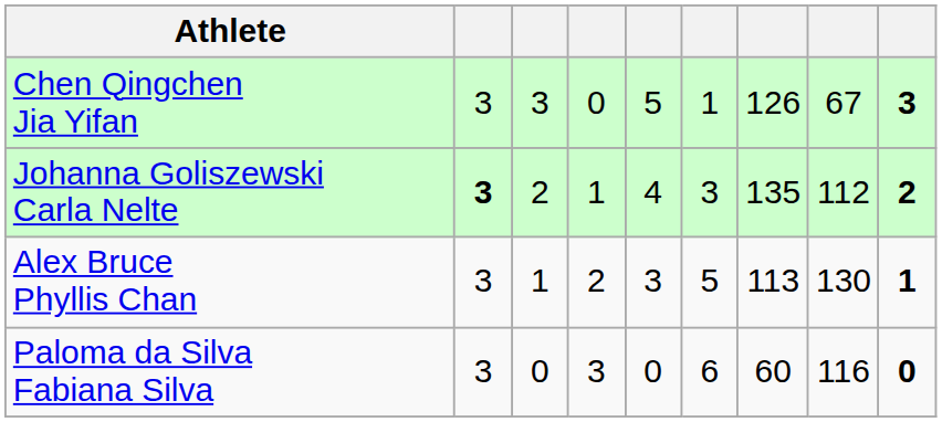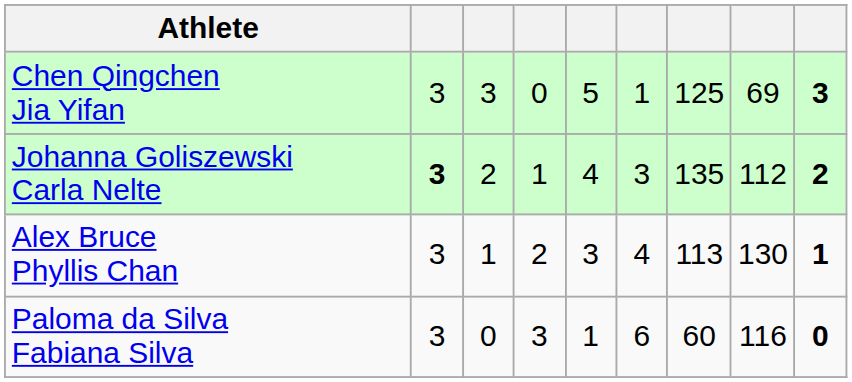Chen Qingchen Jia Yifan | column 7: 126 -> 125
Chen Qingchen Jia Yifan | column 8: 67 -> 69
Alex Bruce Phyllis Chan | column 6: 5 -> 4
Paloma da Silva Fabiana Silva | column 5: 0 -> 1
